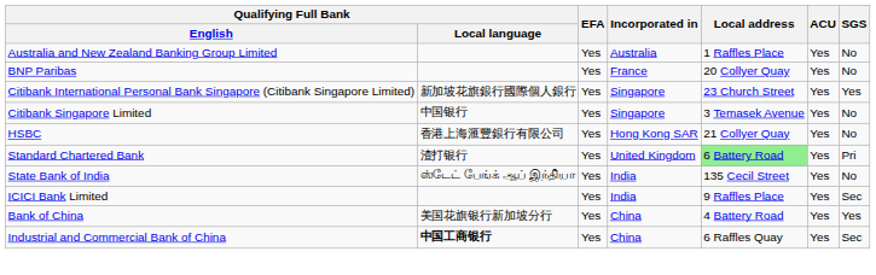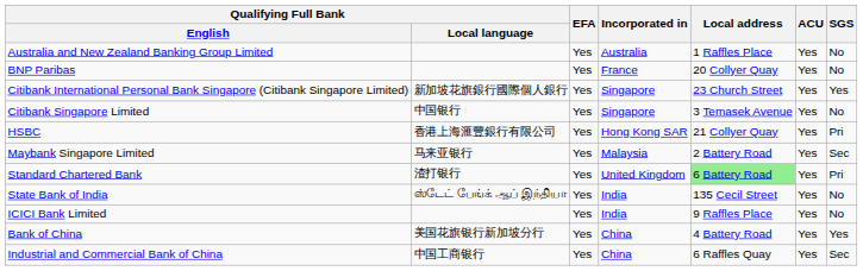HSBC | SGS: No -> Pri
+ row: Maybank Singapore Limited | 马来亚银行 | Yes | Malaysia | 2 Battery Road | Yes | Sec
ICICI Bank Limited | SGS: Sec -> No
Industrial and Commercial Bank of China | Qualifying Full Bank / Local language: bold -> normal
